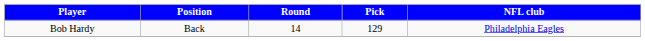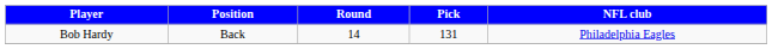Bob Hardy | Pick: 129 -> 131
